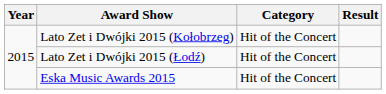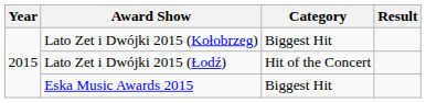Lato Zet i Dwójki 2015 (Kołobrzeg) | Category: Hit of the Concert -> Biggest Hit
Eska Music Awards 2015 | Category: Hit of the Concert -> Biggest Hit
